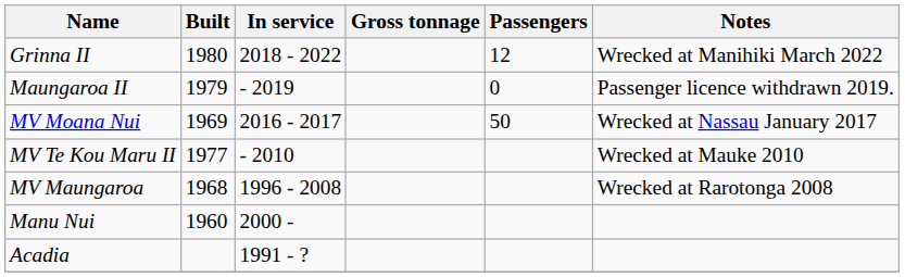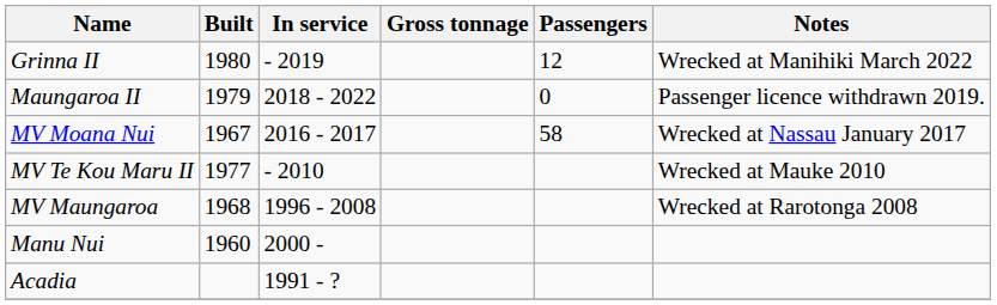Grinna II | In service: 2018 - 2022 -> - 2019
Maungaroa II | In service: - 2019 -> 2018 - 2022
MV Moana Nui | Built: 1969 -> 1967
MV Moana Nui | Passengers: 50 -> 58
